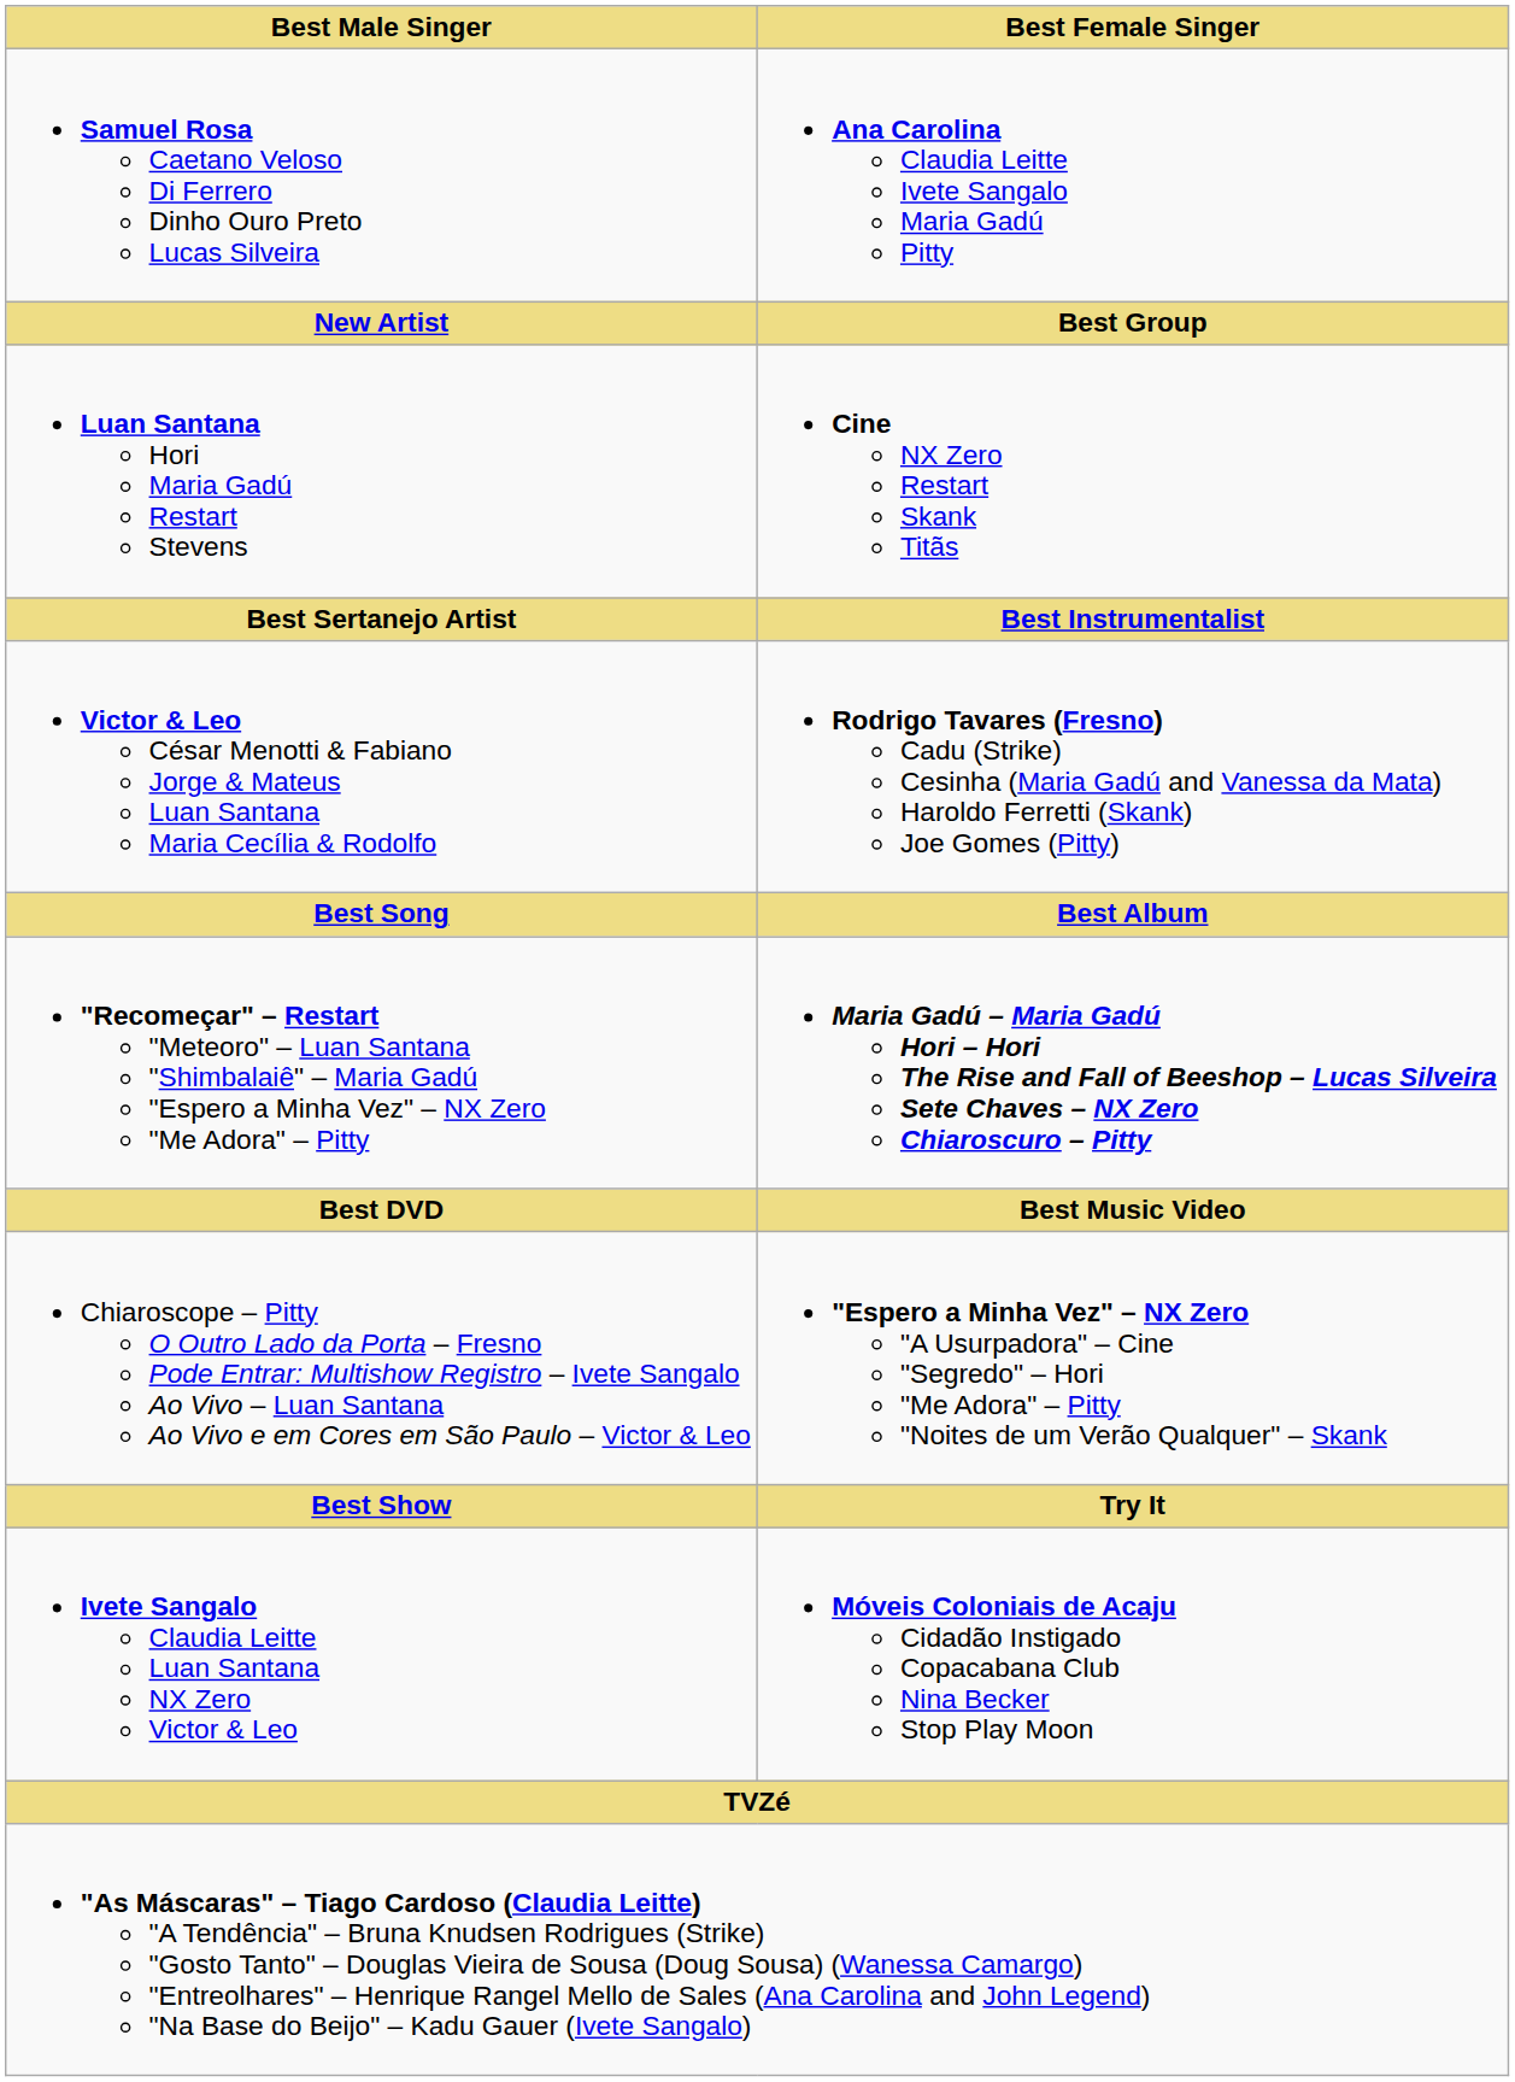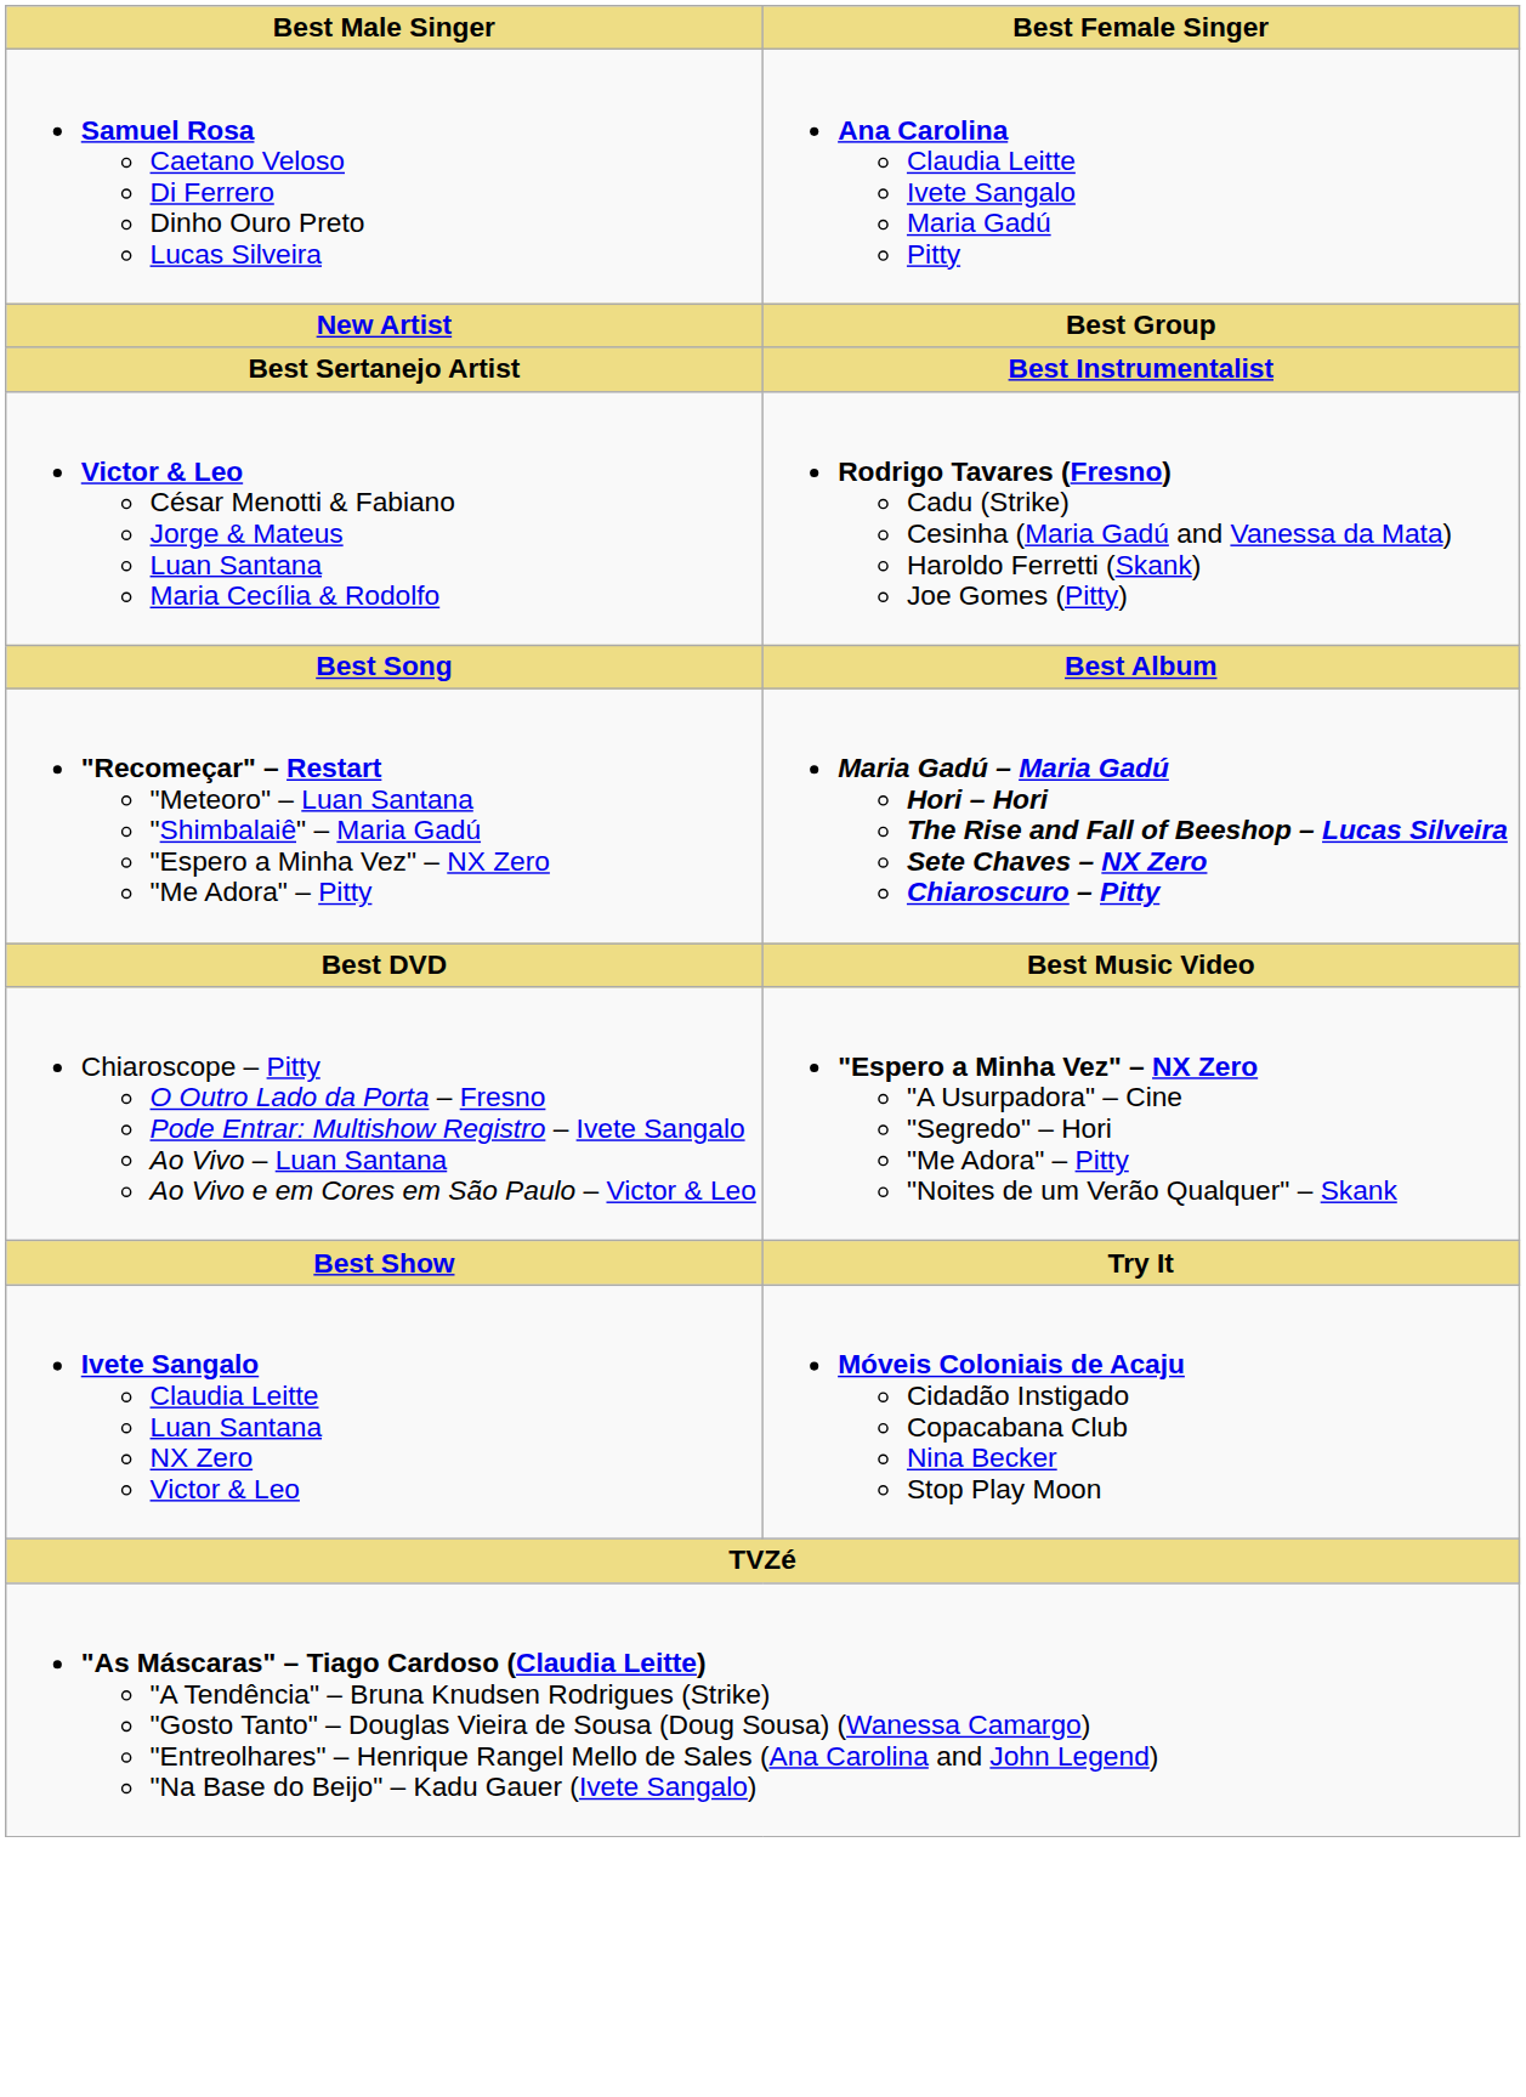- row: Luan Santana Hori Maria Gadú Restart Stevens | Cine NX Zero Restart Skank Titãs
